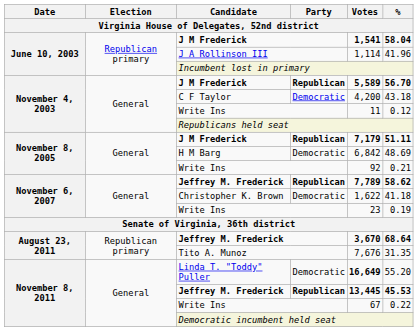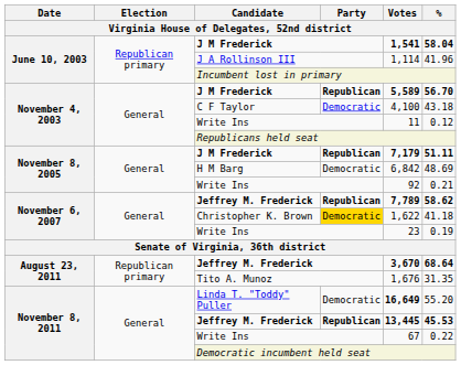C F Taylor | Votes: 4,200 -> 4,100
Christopher K. Brown | Party: no background -> gold background
Tito A. Munoz | Votes: 7,676 -> 1,676
